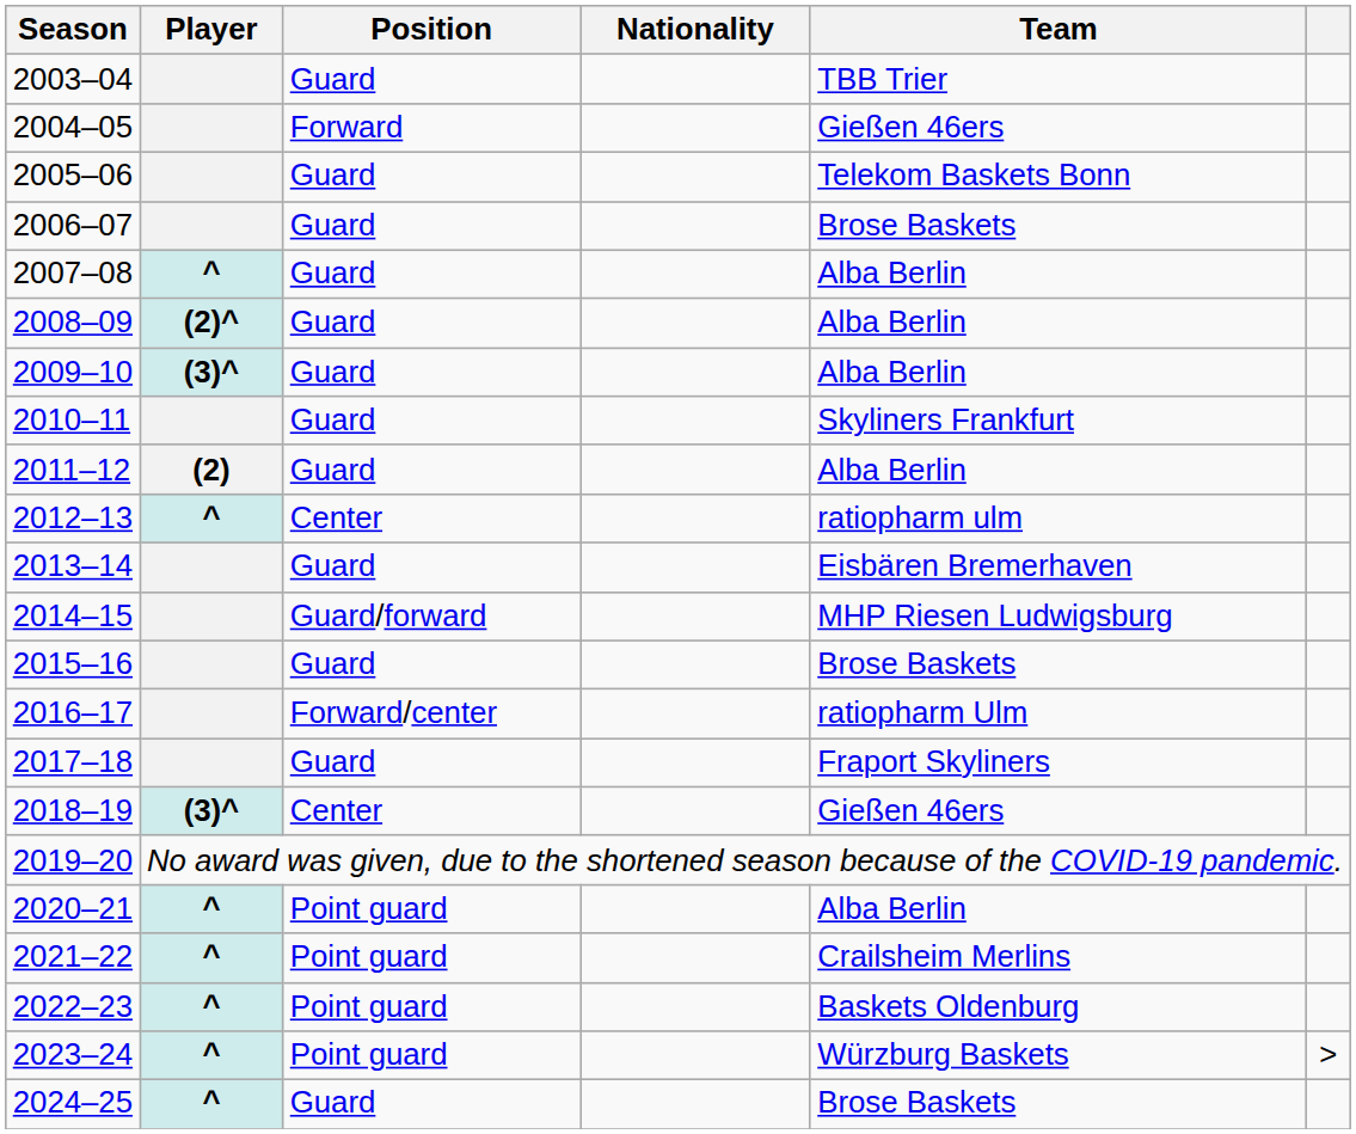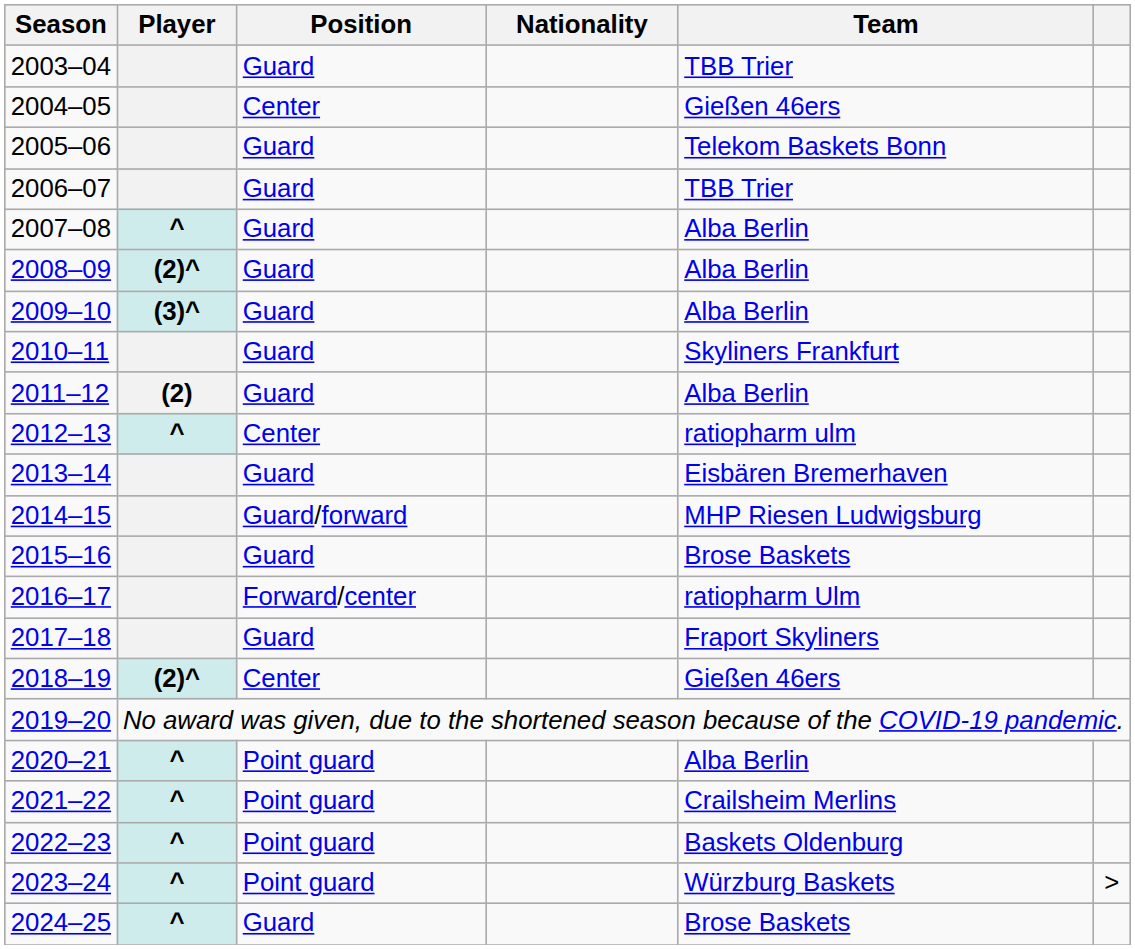2004–05 | Position: Forward -> Center
2006–07 | Team: Brose Baskets -> TBB Trier
2018–19 | Player: (3)^ -> (2)^
